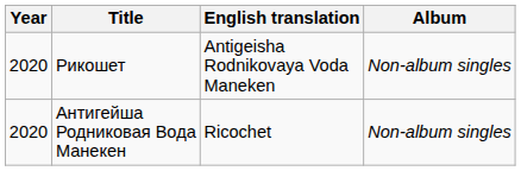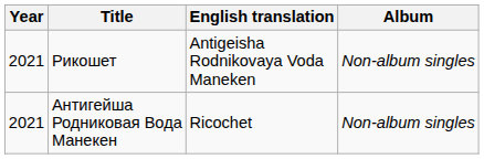Рикошет | Year: 2020 -> 2021
Антигейша Родниковая Вода Манекен | Year: 2020 -> 2021
